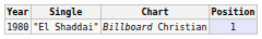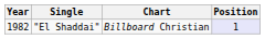"El Shaddai" | Year: 1980 -> 1982
